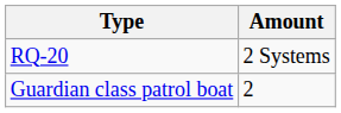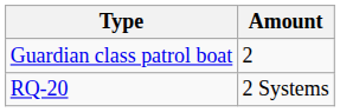rows swapped: RQ-20 <-> Guardian class patrol boat
